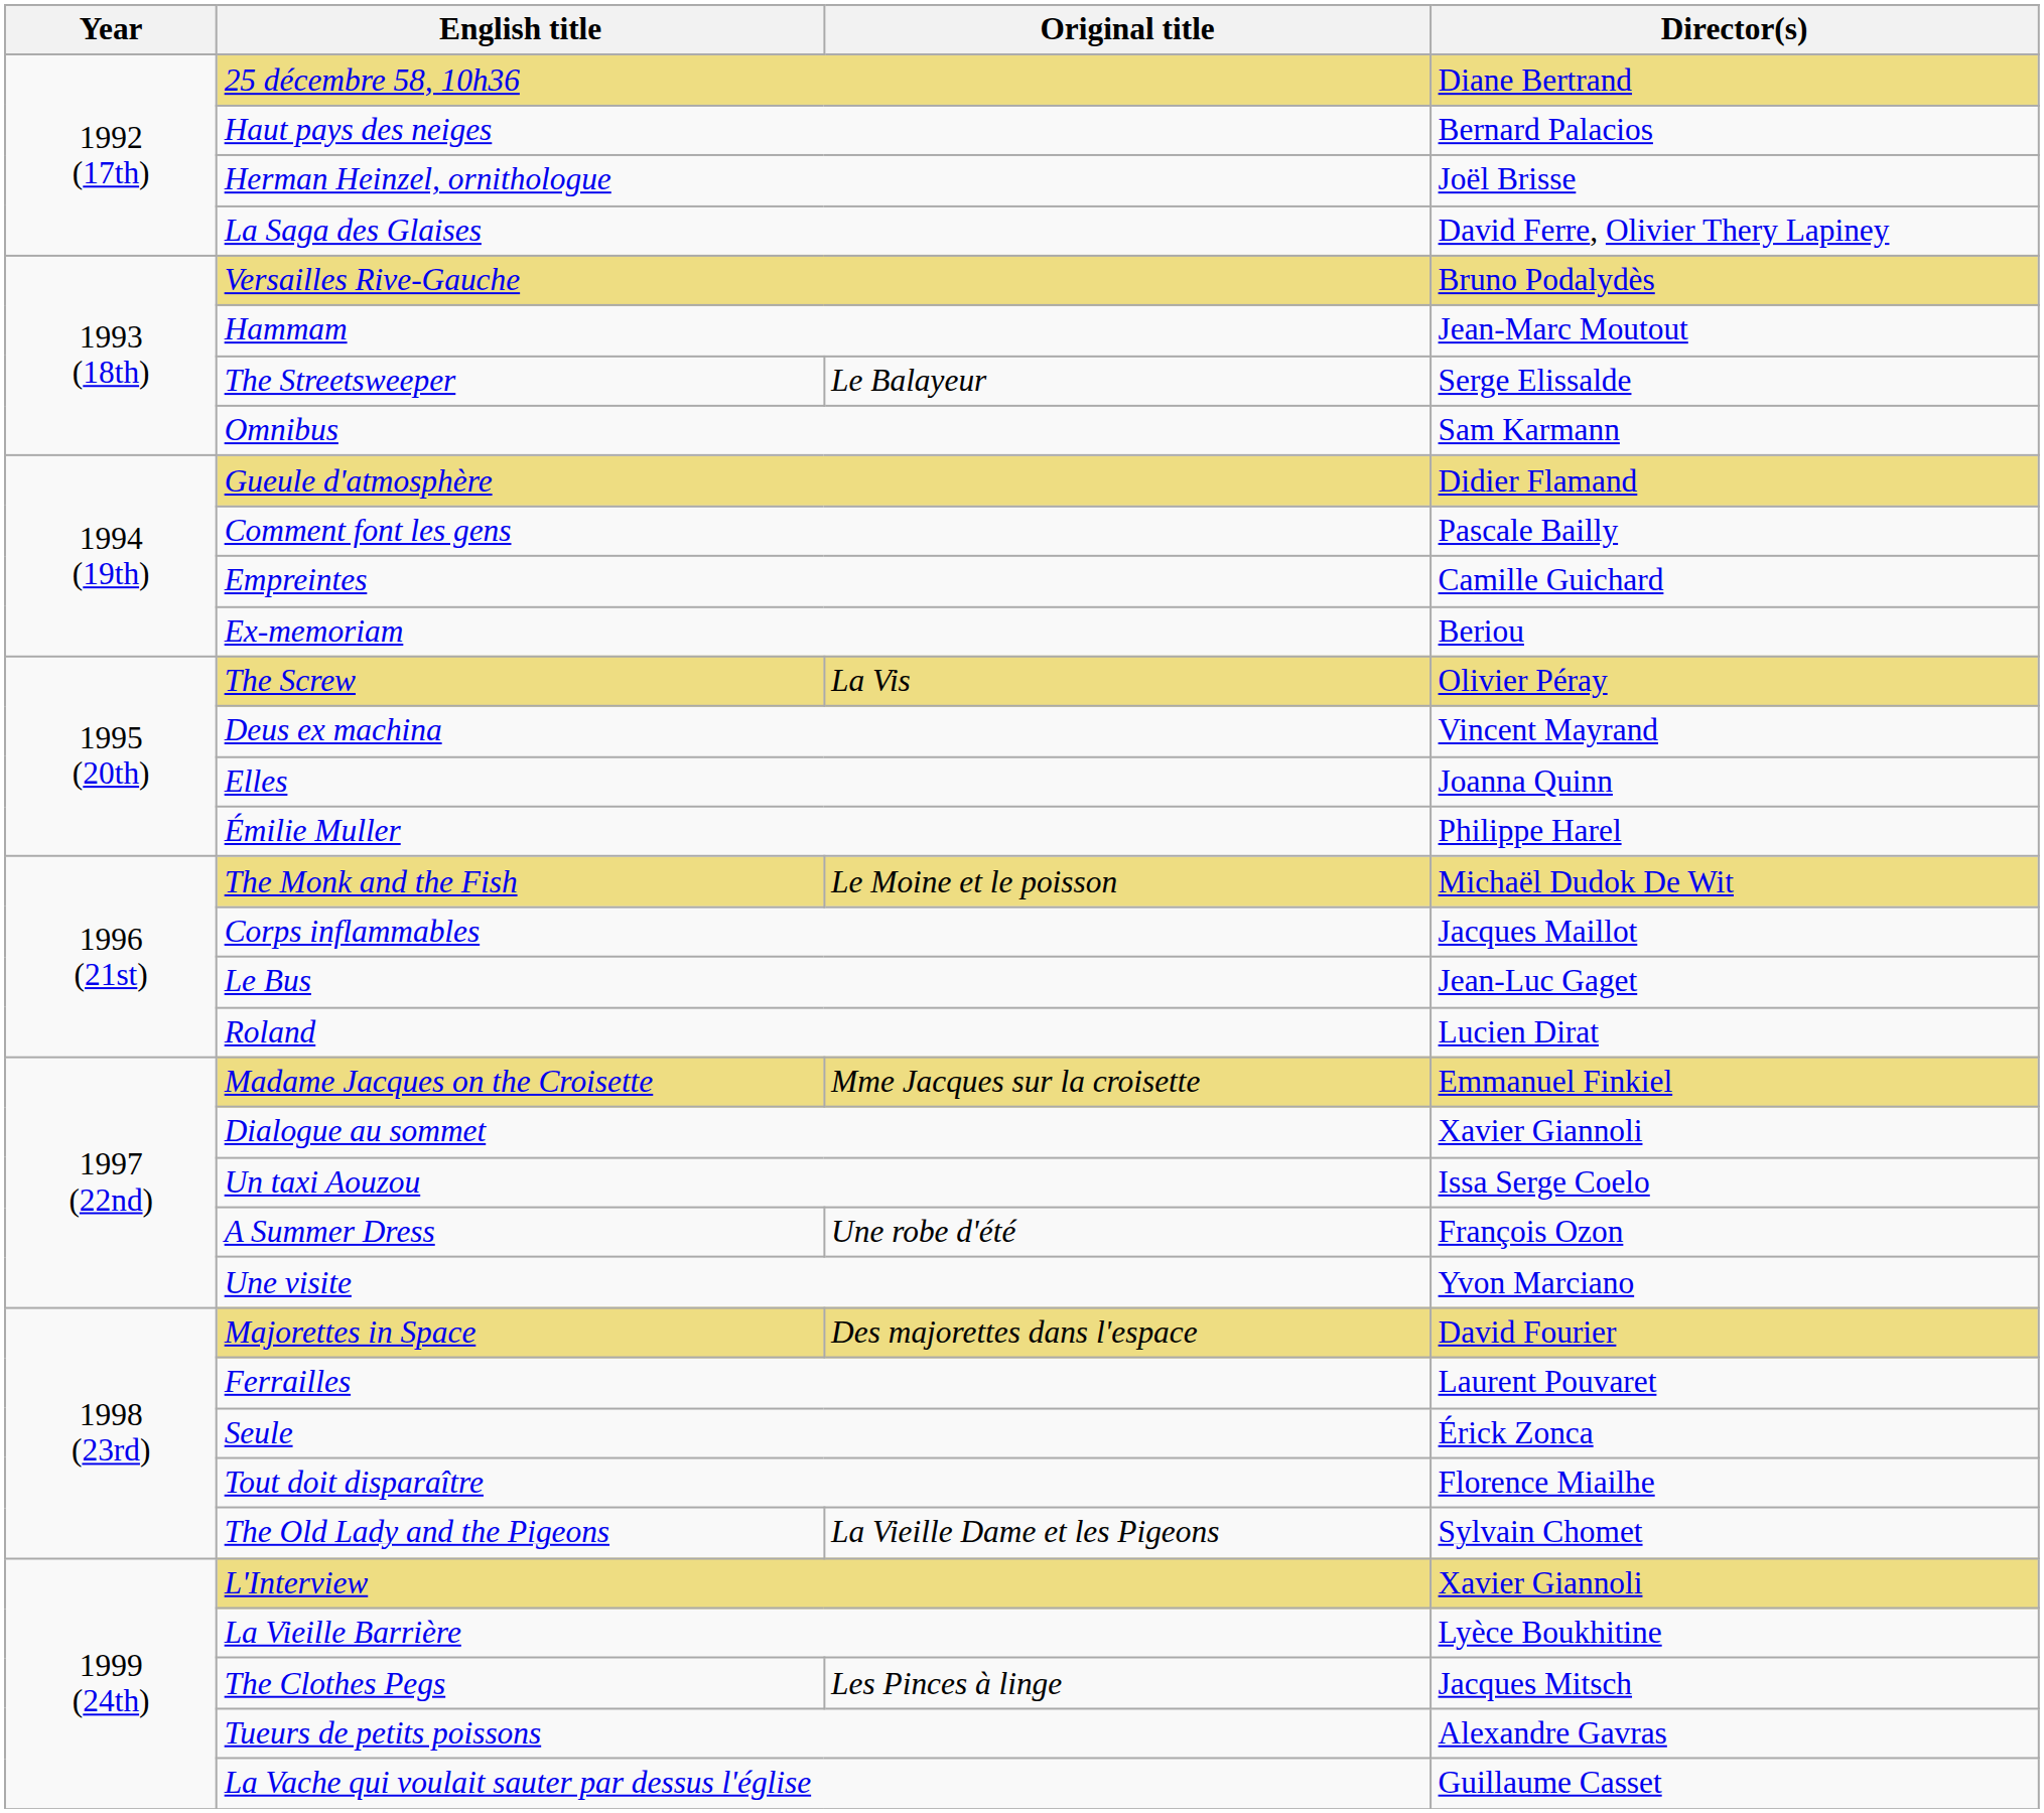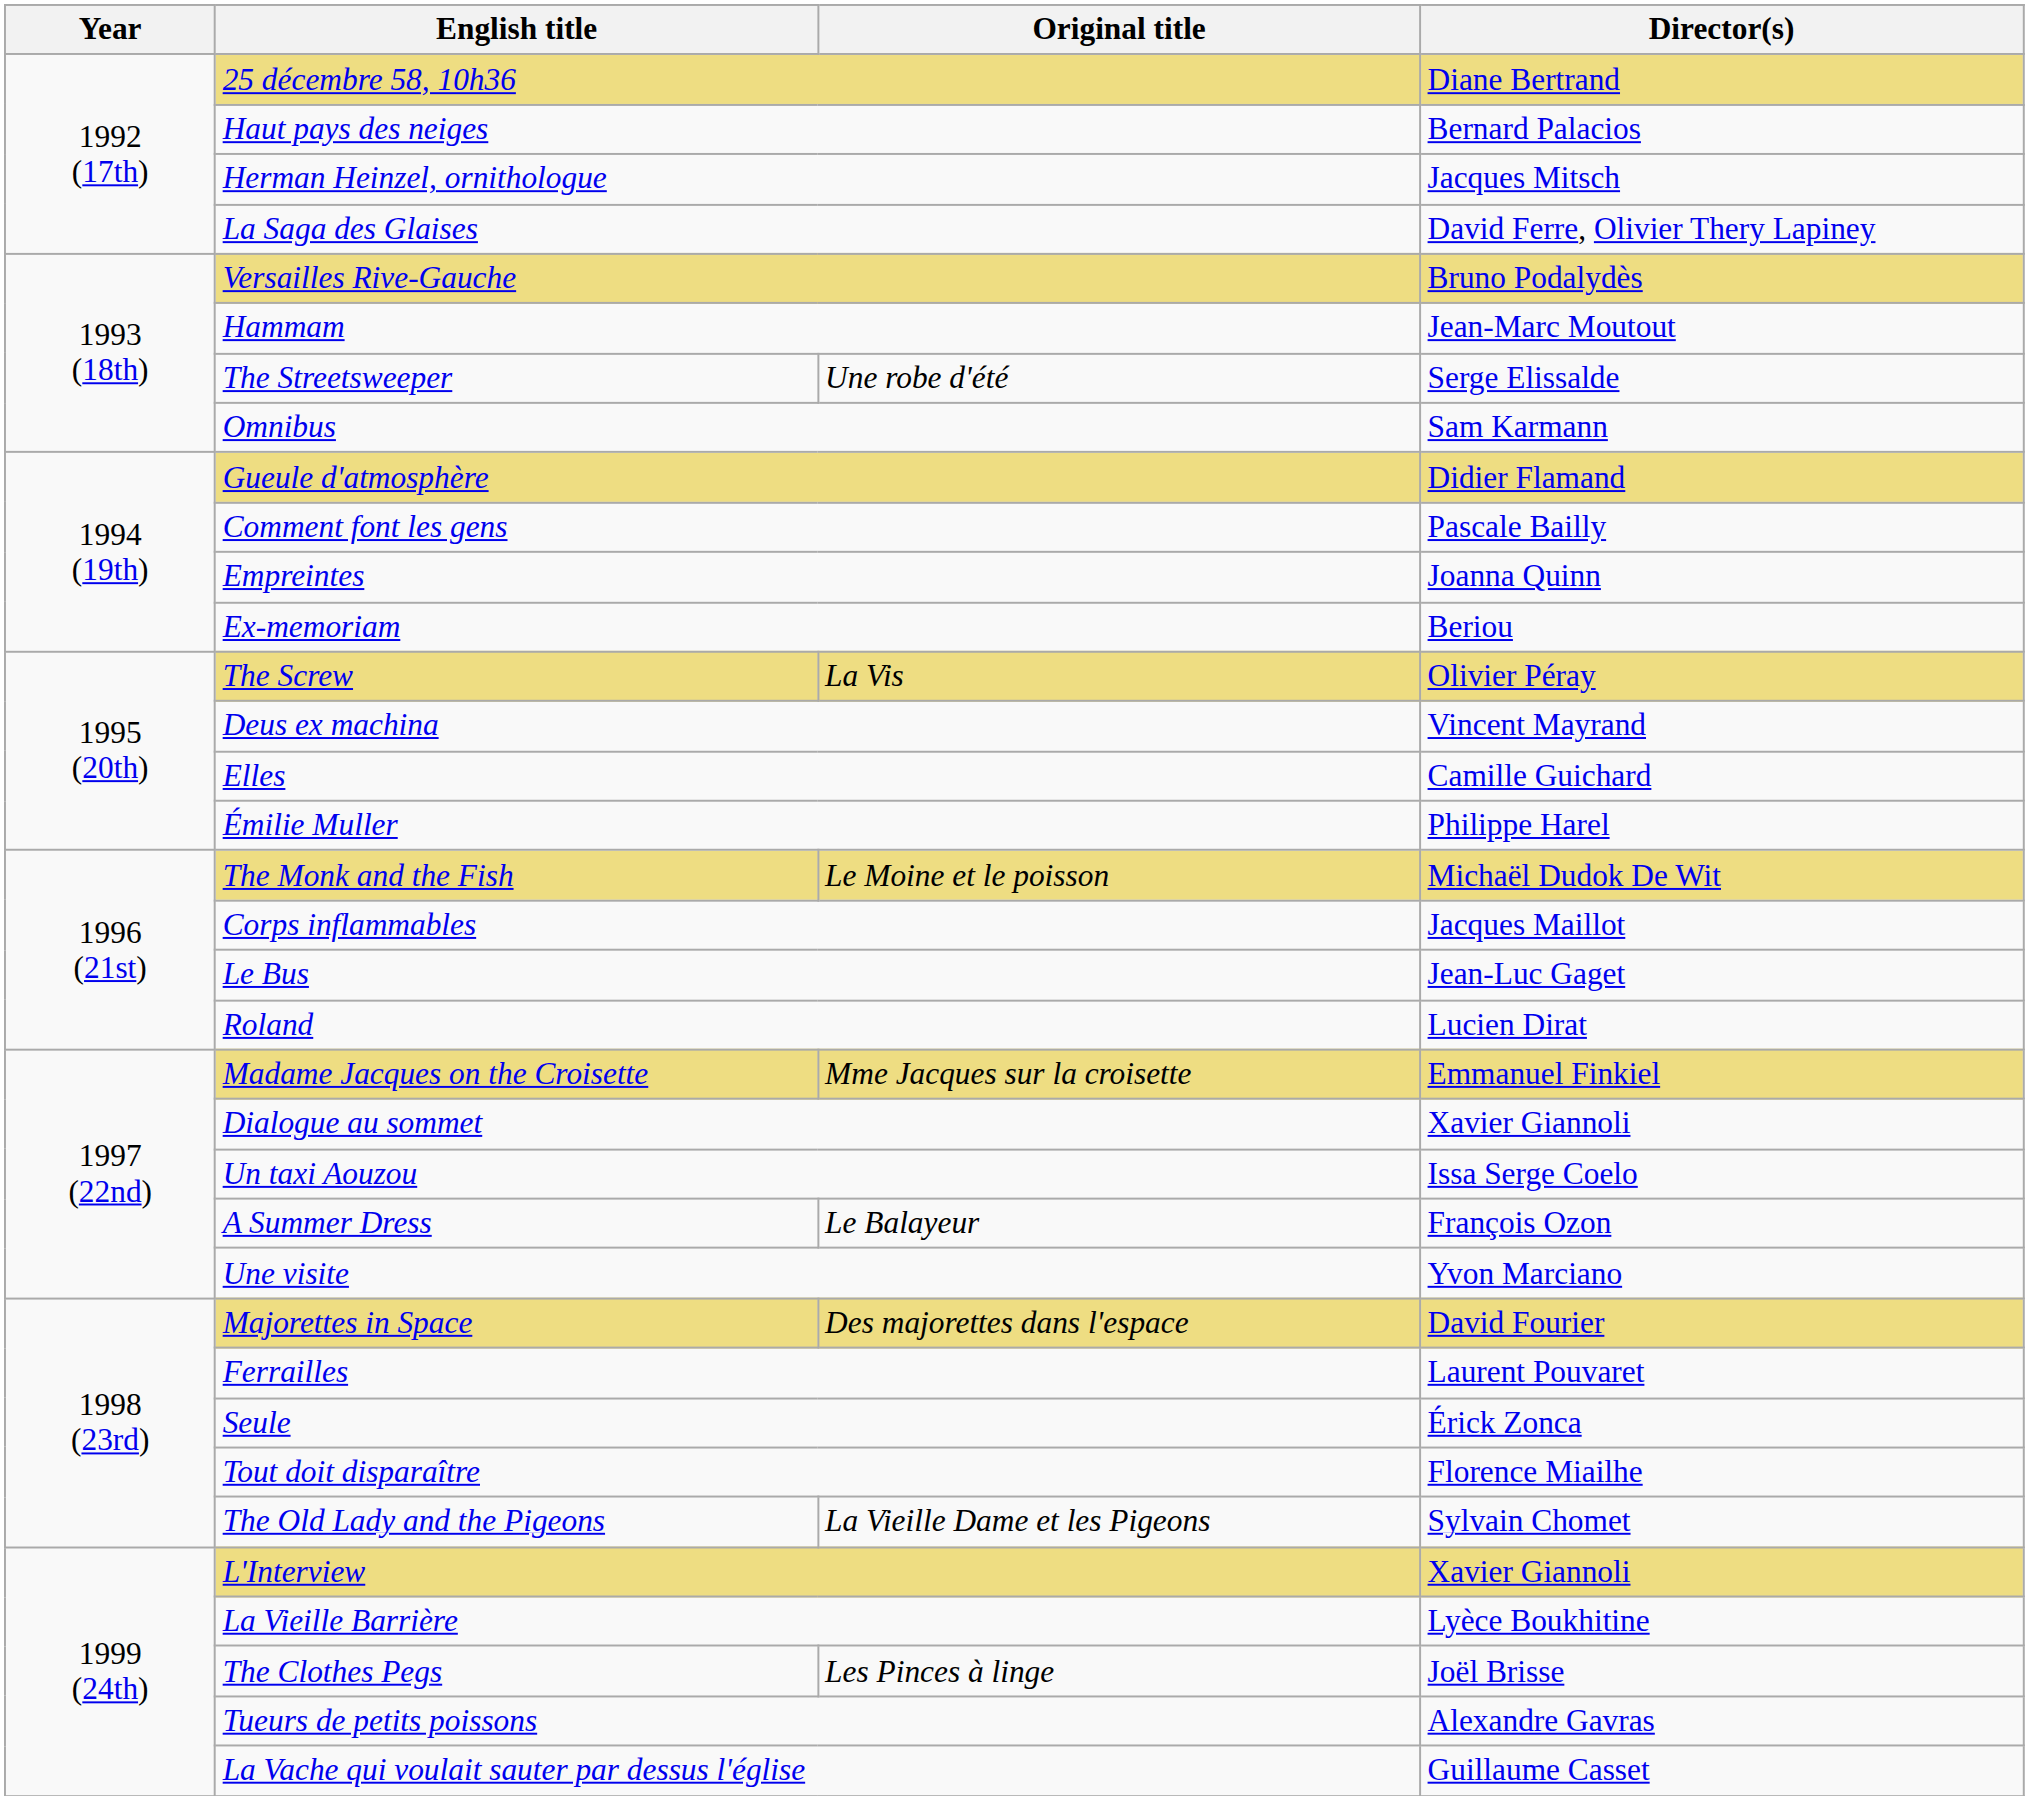Herman Heinzel, ornithologue | Director(s): Joël Brisse -> Jacques Mitsch
The Streetsweeper | Original title: Le Balayeur -> Une robe d'été
Empreintes | Director(s): Camille Guichard -> Joanna Quinn
Elles | Director(s): Joanna Quinn -> Camille Guichard
A Summer Dress | Original title: Une robe d'été -> Le Balayeur
The Clothes Pegs | Director(s): Jacques Mitsch -> Joël Brisse
